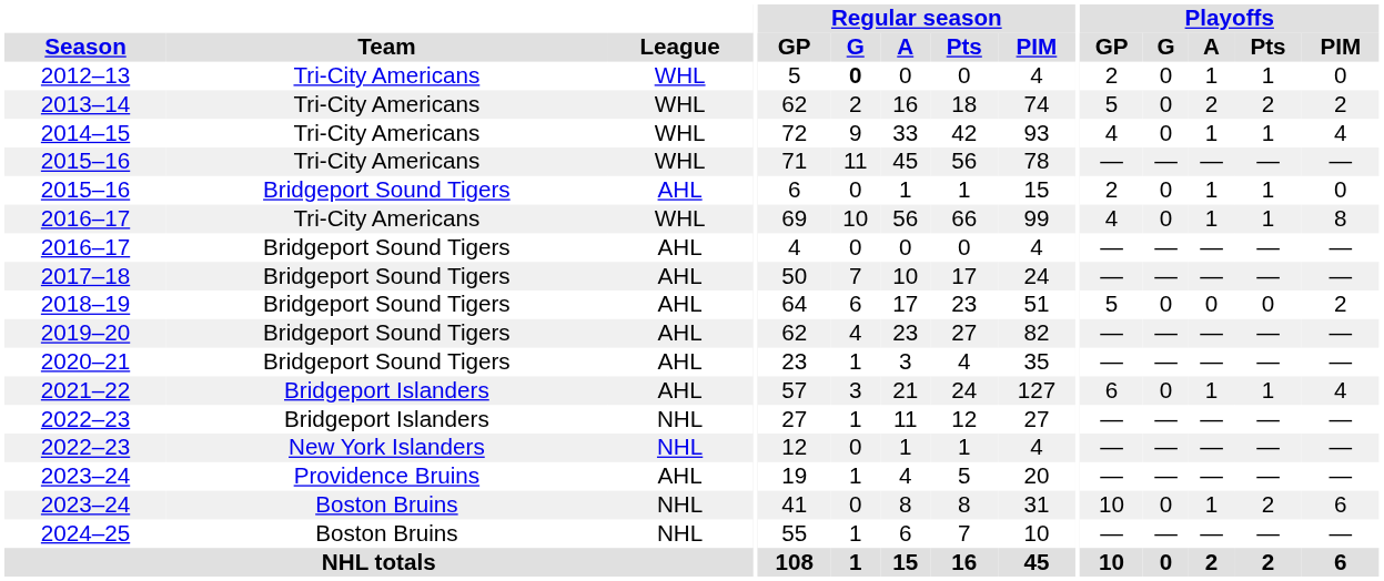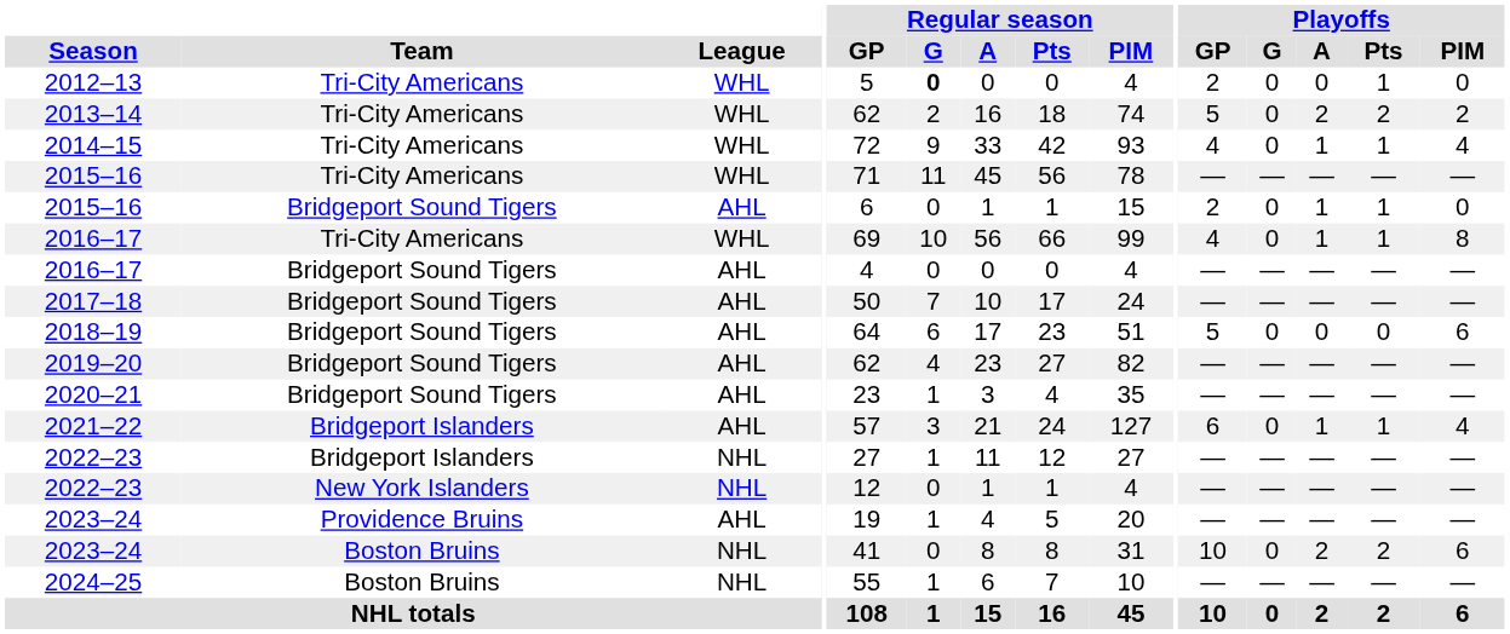2012–13 | Playoffs / A: 1 -> 0
2018–19 | Playoffs / PIM: 2 -> 6
2023–24 / Boston Bruins | Playoffs / A: 1 -> 2
